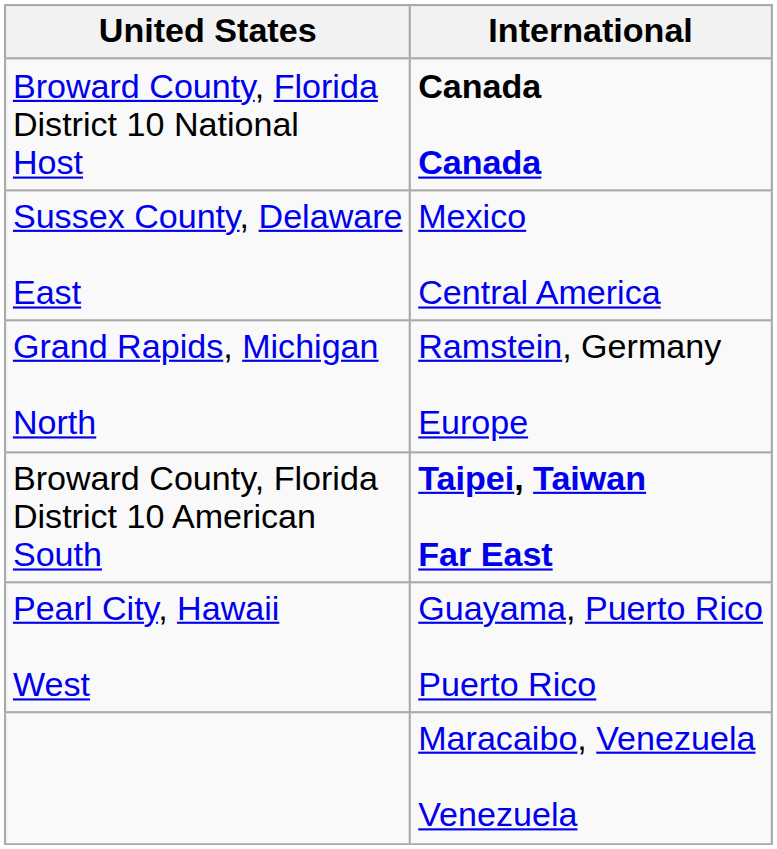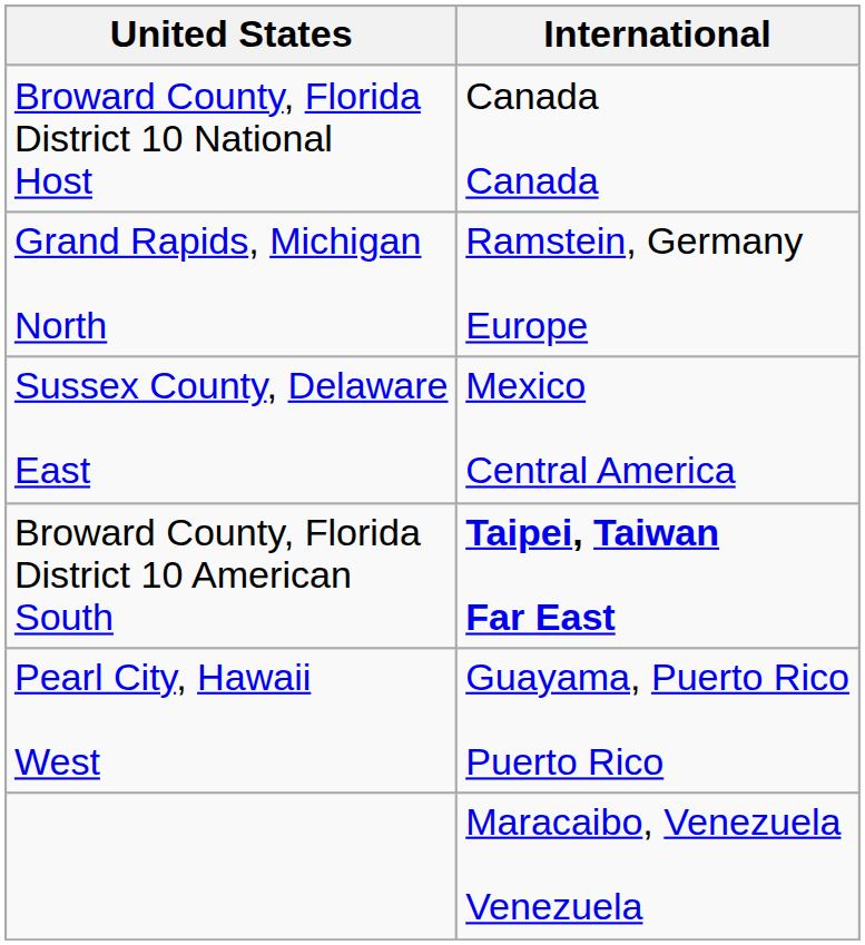Broward County, Florida District 10 National Host | International: bold -> normal
rows swapped: Sussex County, Delaware East <-> Grand Rapids, Michigan North
